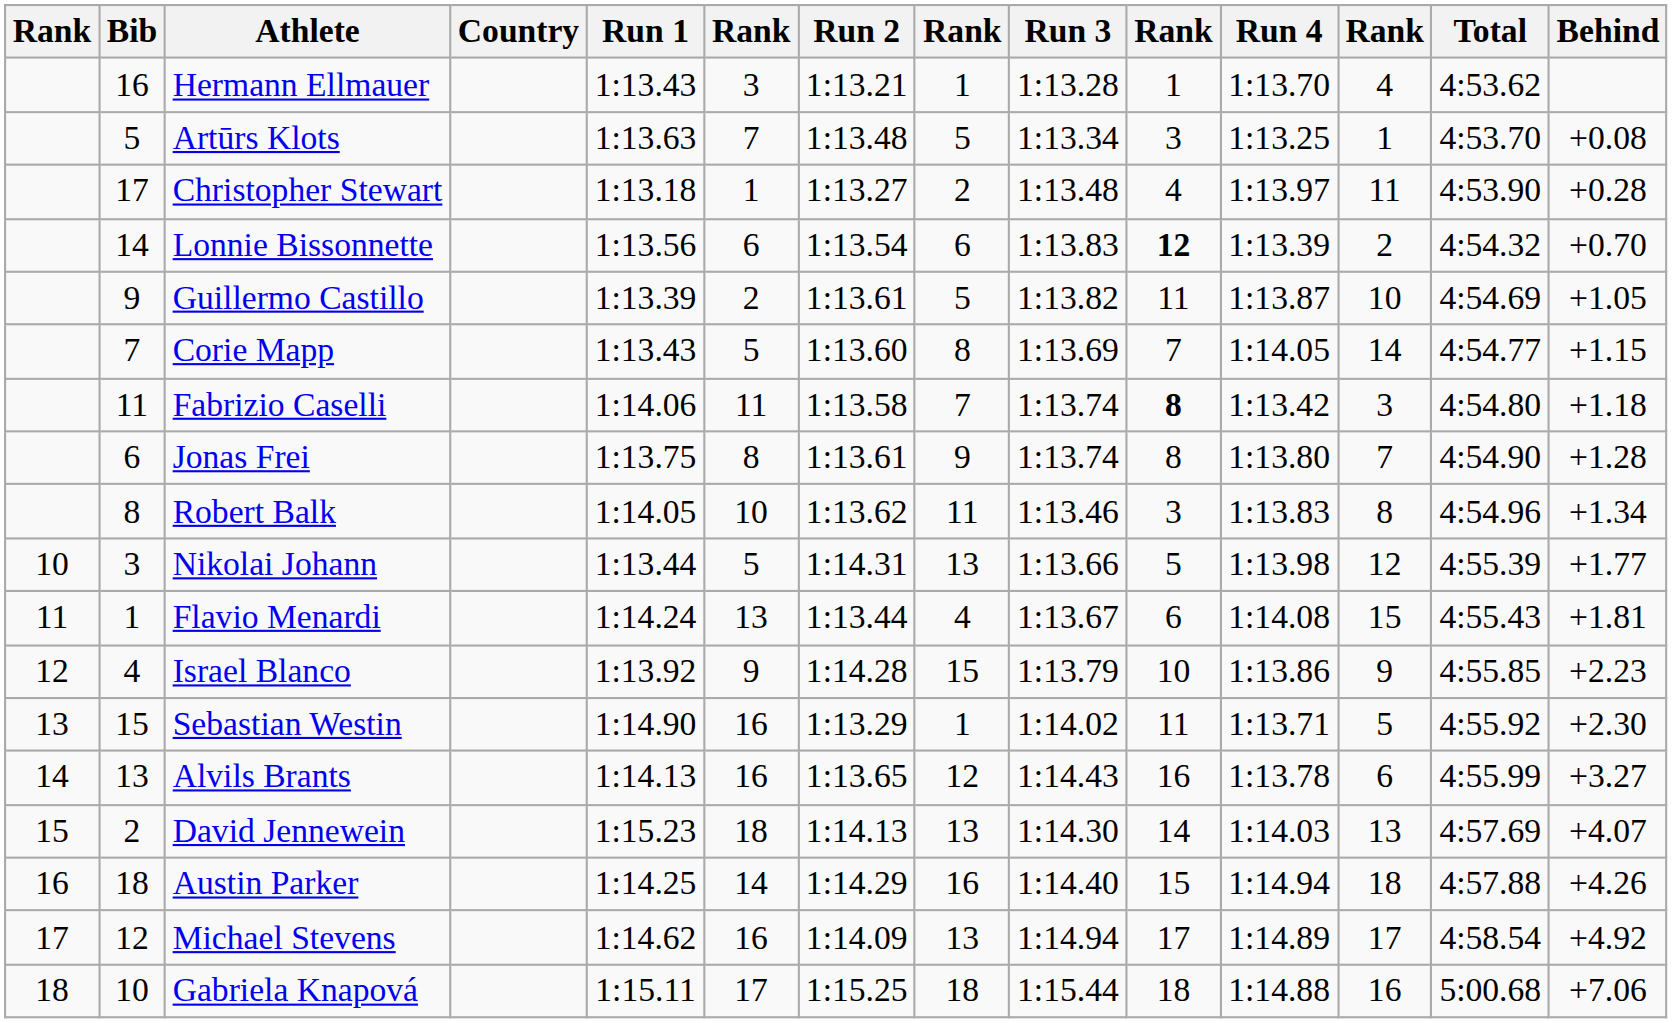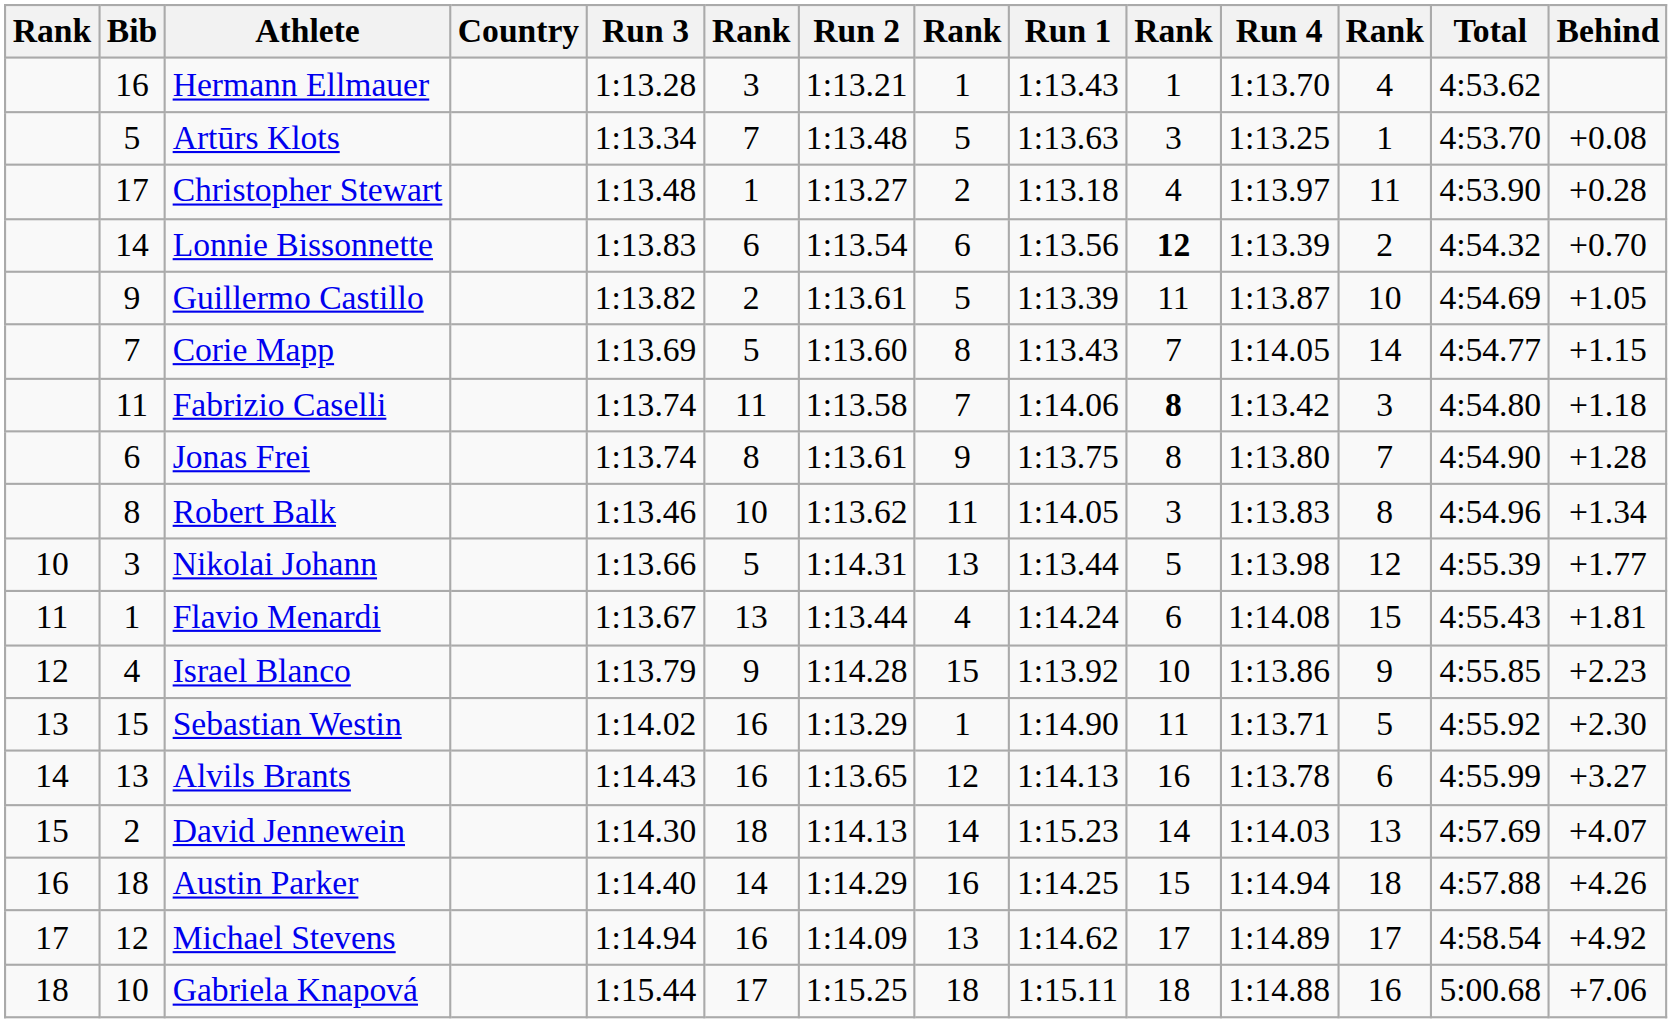columns swapped: Run 1 <-> Run 3
David Jennewein | column 8: 13 -> 14
